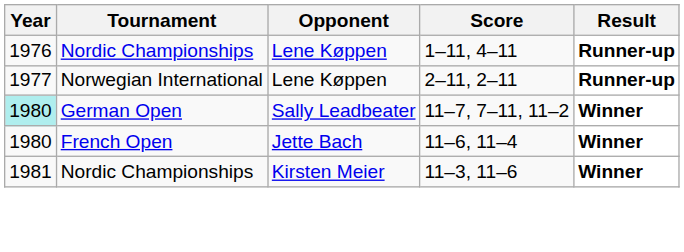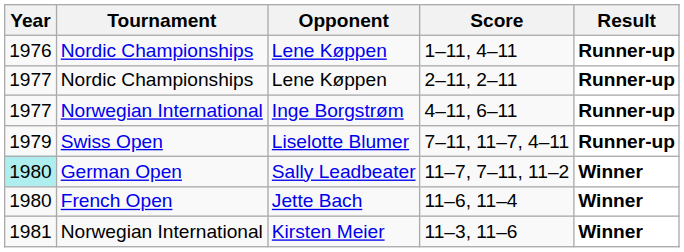2–11, 2–11 | Tournament: Norwegian International -> Nordic Championships
+ row: 1977 | Norwegian International | Inge Borgstrøm | 4–11, 6–11 | Runner-up
+ row: 1979 | Swiss Open | Liselotte Blumer | 7–11, 11–7, 4–11 | Runner-up
11–3, 11–6 | Tournament: Nordic Championships -> Norwegian International
